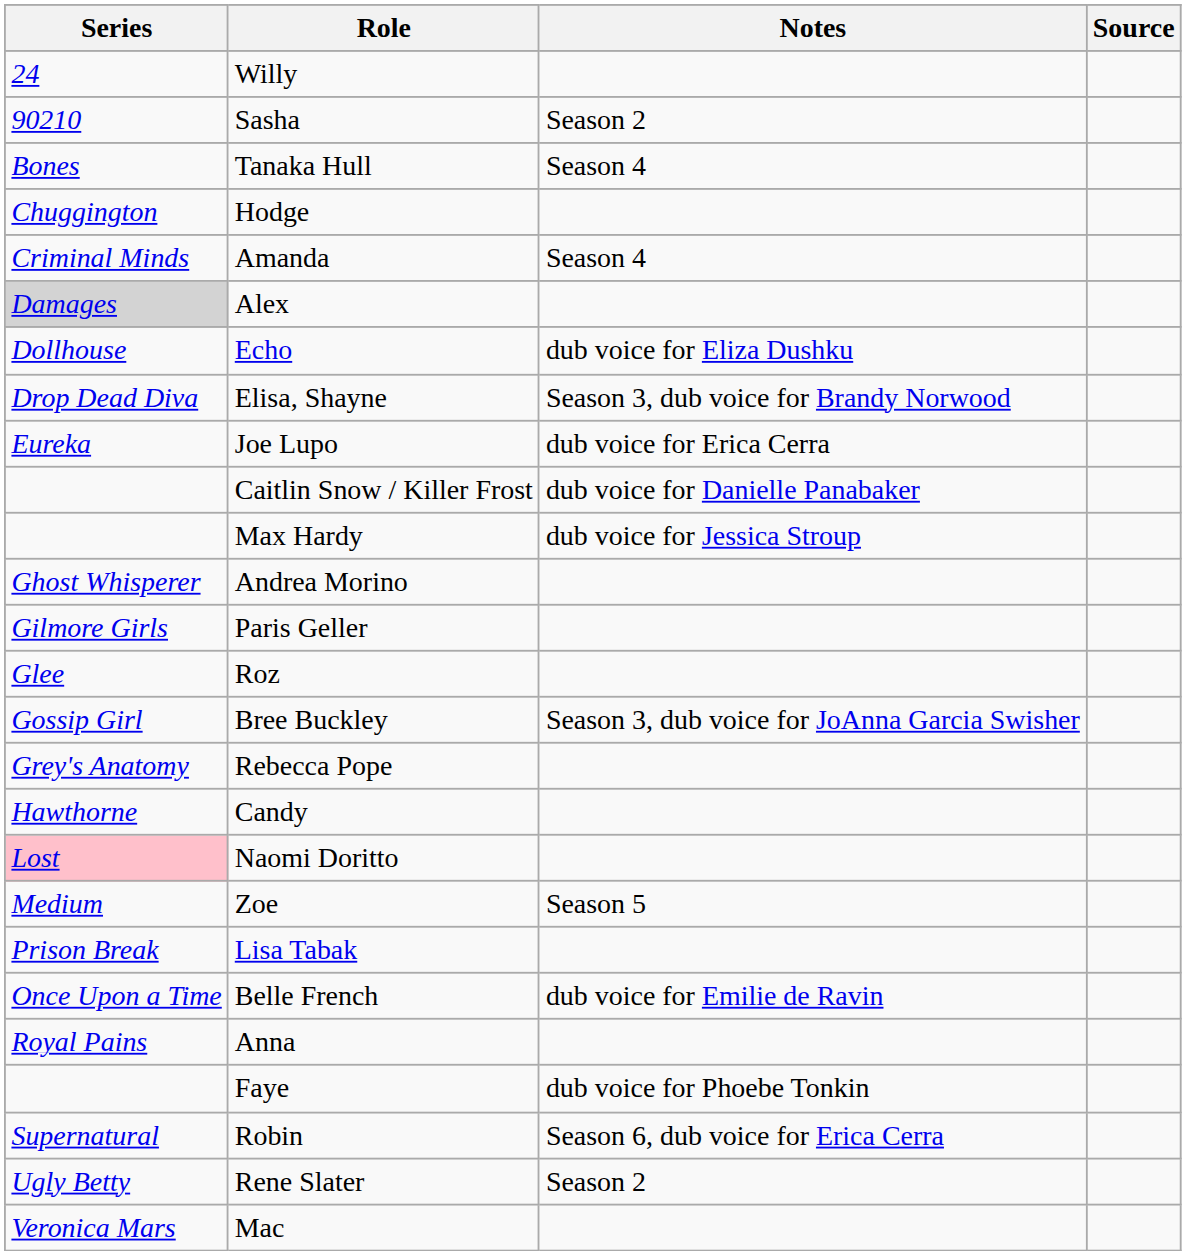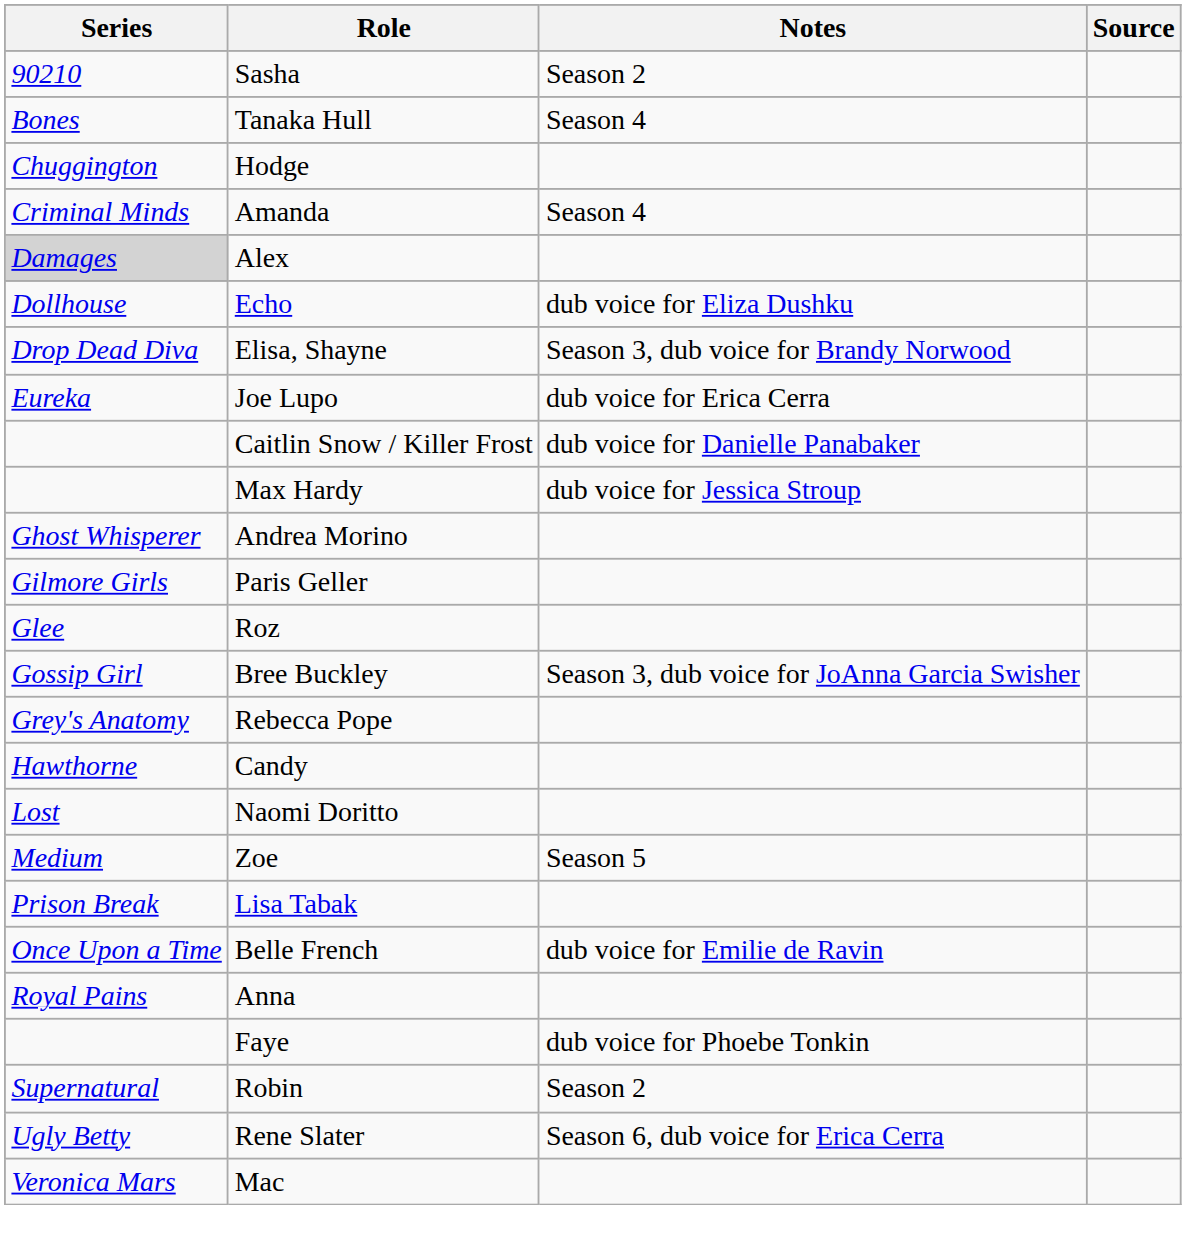- row: 24 | Willy
Naomi Doritto | Series: pink background -> no background
Robin | Notes: Season 6, dub voice for Erica Cerra -> Season 2
Rene Slater | Notes: Season 2 -> Season 6, dub voice for Erica Cerra
